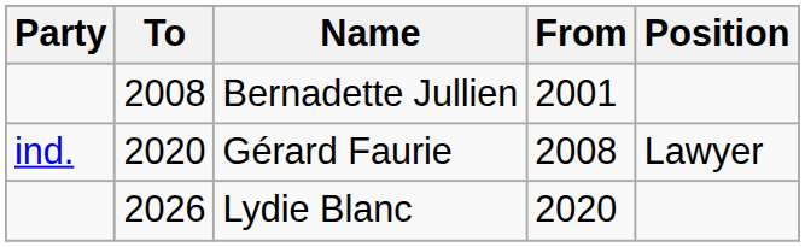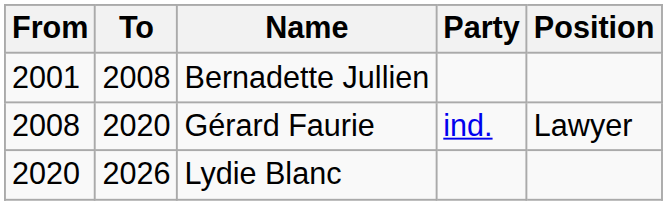columns swapped: From <-> Party
